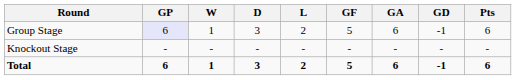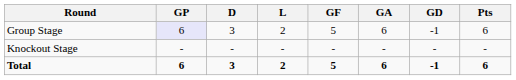- column: W | 1 | - | 1
